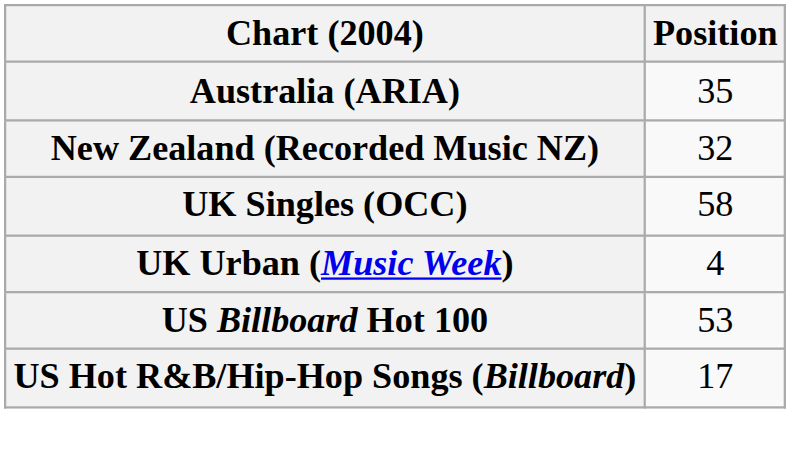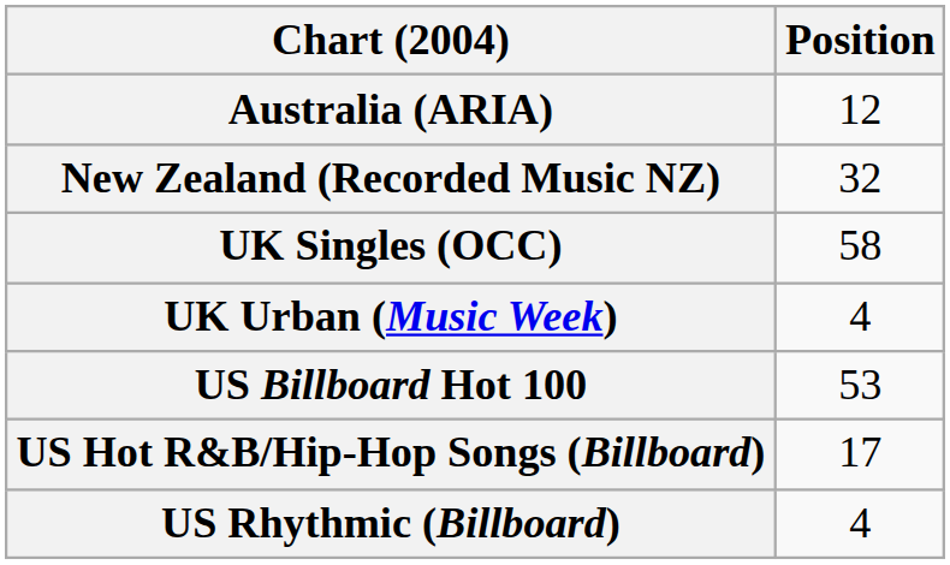Australia (ARIA) | Position: 35 -> 12
+ row: US Rhythmic (Billboard) | 4
